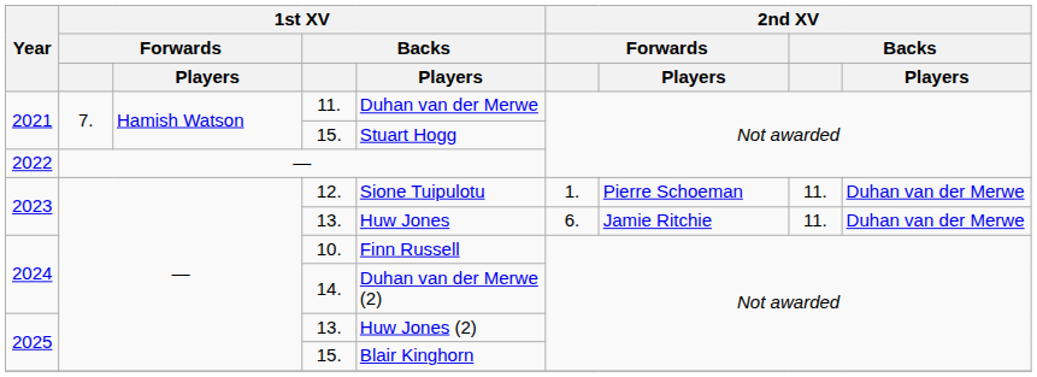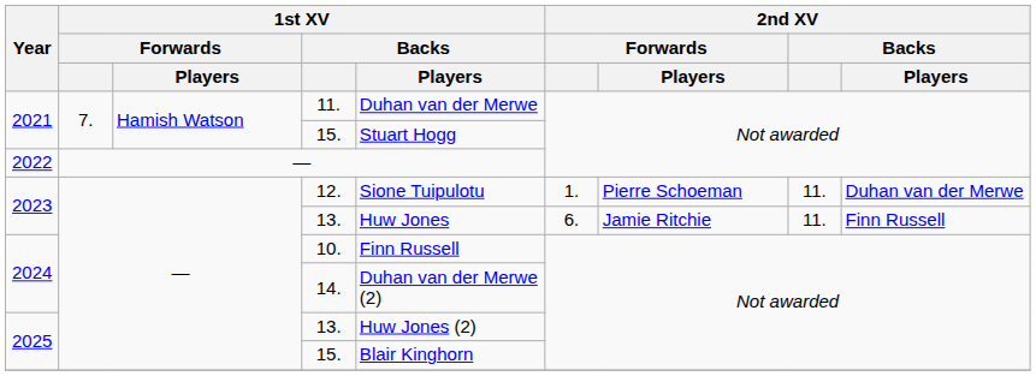2023 / 13. | 2nd XV / Backs / Players: Duhan van der Merwe -> Finn Russell
